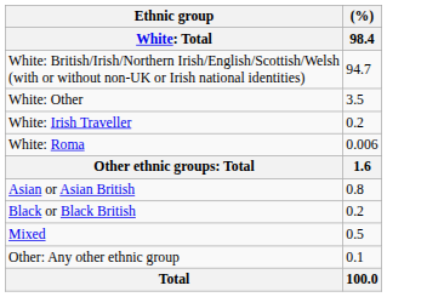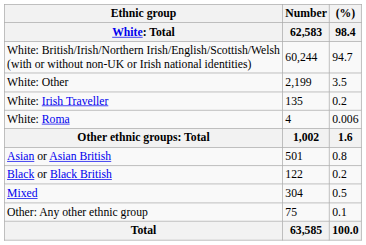+ column: Number | 62,583 | 60,244 | 2,199 | 135 | 4 | 1,002 | 501 | 122 | 304 | 75 | 63,585
